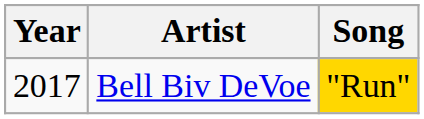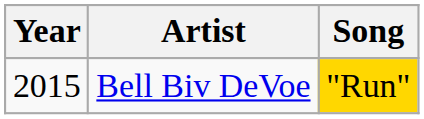Bell Biv DeVoe | Year: 2017 -> 2015
